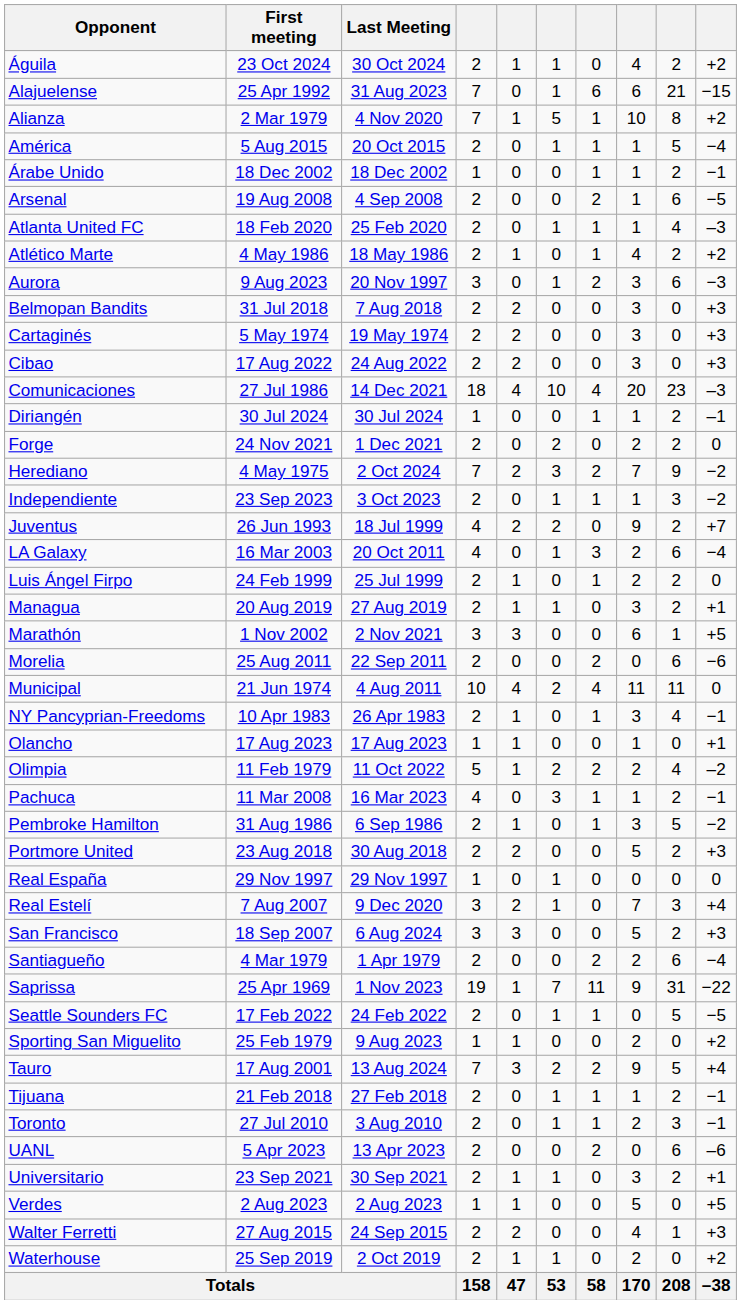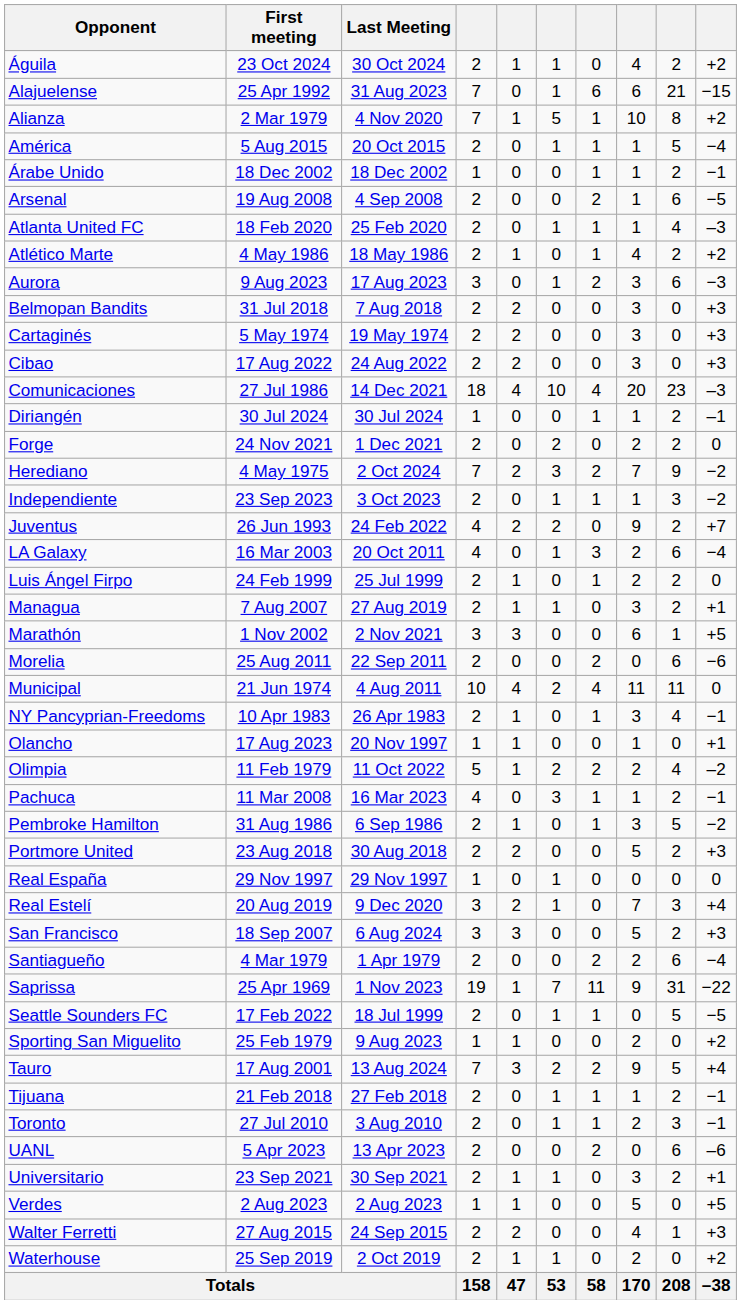Aurora | Last Meeting: 20 Nov 1997 -> 17 Aug 2023
Juventus | Last Meeting: 18 Jul 1999 -> 24 Feb 2022
Managua | First meeting: 20 Aug 2019 -> 7 Aug 2007
Olancho | Last Meeting: 17 Aug 2023 -> 20 Nov 1997
Real Estelí | First meeting: 7 Aug 2007 -> 20 Aug 2019
Seattle Sounders FC | Last Meeting: 24 Feb 2022 -> 18 Jul 1999
